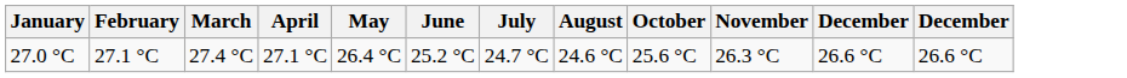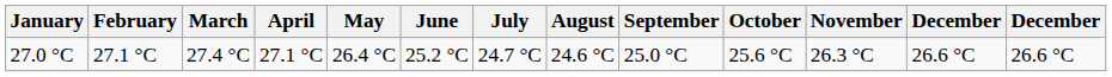+ column: September | 25.0 °C
